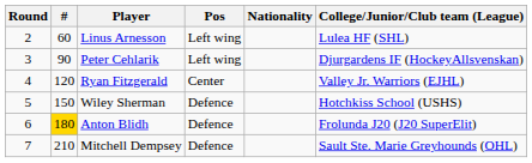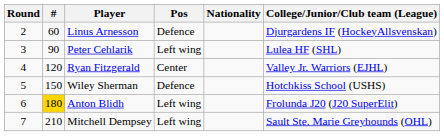Linus Arnesson | Pos: Left wing -> Defence
Linus Arnesson | College/Junior/Club team (League): Lulea HF (SHL) -> Djurgardens IF (HockeyAllsvenskan)
Peter Cehlarik | College/Junior/Club team (League): Djurgardens IF (HockeyAllsvenskan) -> Lulea HF (SHL)
Anton Blidh | Pos: Defence -> Left wing
Mitchell Dempsey | Pos: Defence -> Left wing
